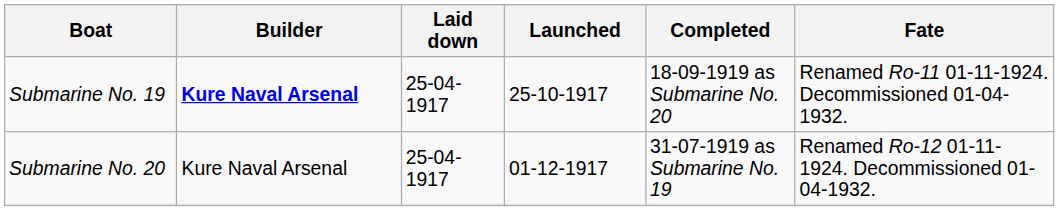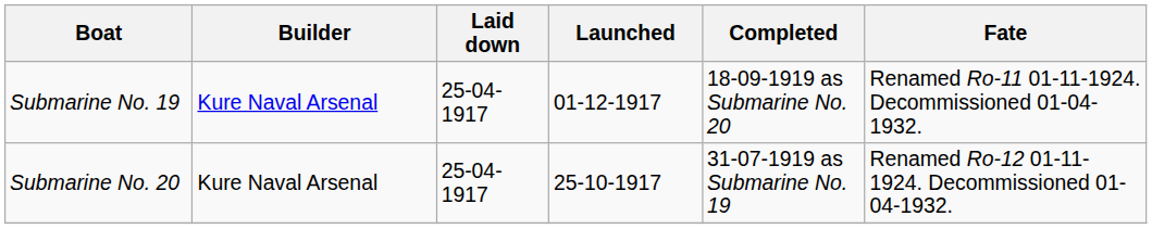Submarine No. 19 | Builder: bold -> normal
Submarine No. 19 | Launched: 25-10-1917 -> 01-12-1917
Submarine No. 20 | Launched: 01-12-1917 -> 25-10-1917
